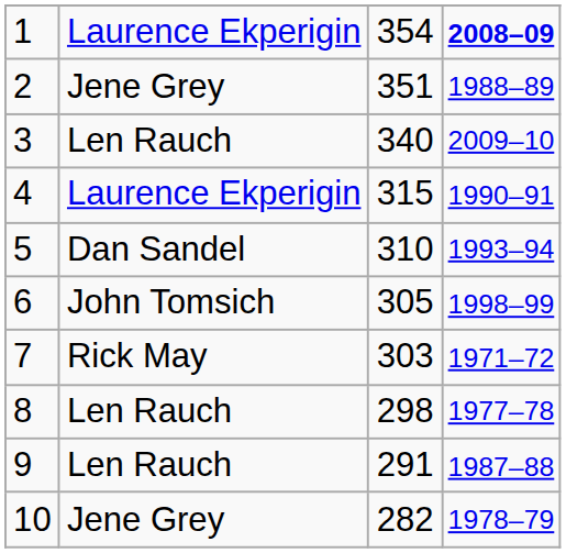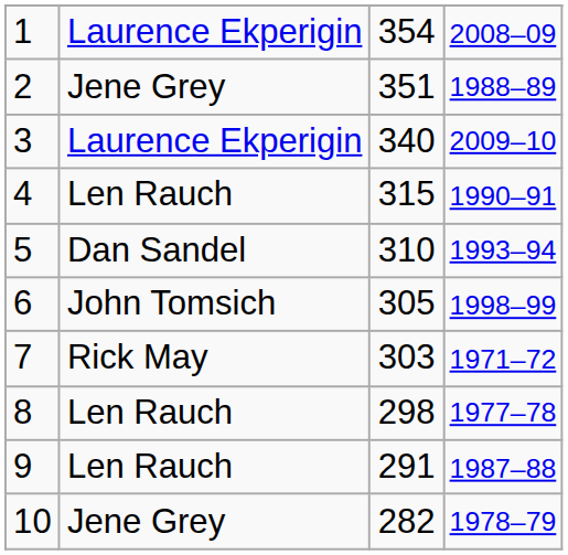1 | column 4: bold -> normal
3 | column 2: Len Rauch -> Laurence Ekperigin
4 | column 2: Laurence Ekperigin -> Len Rauch
